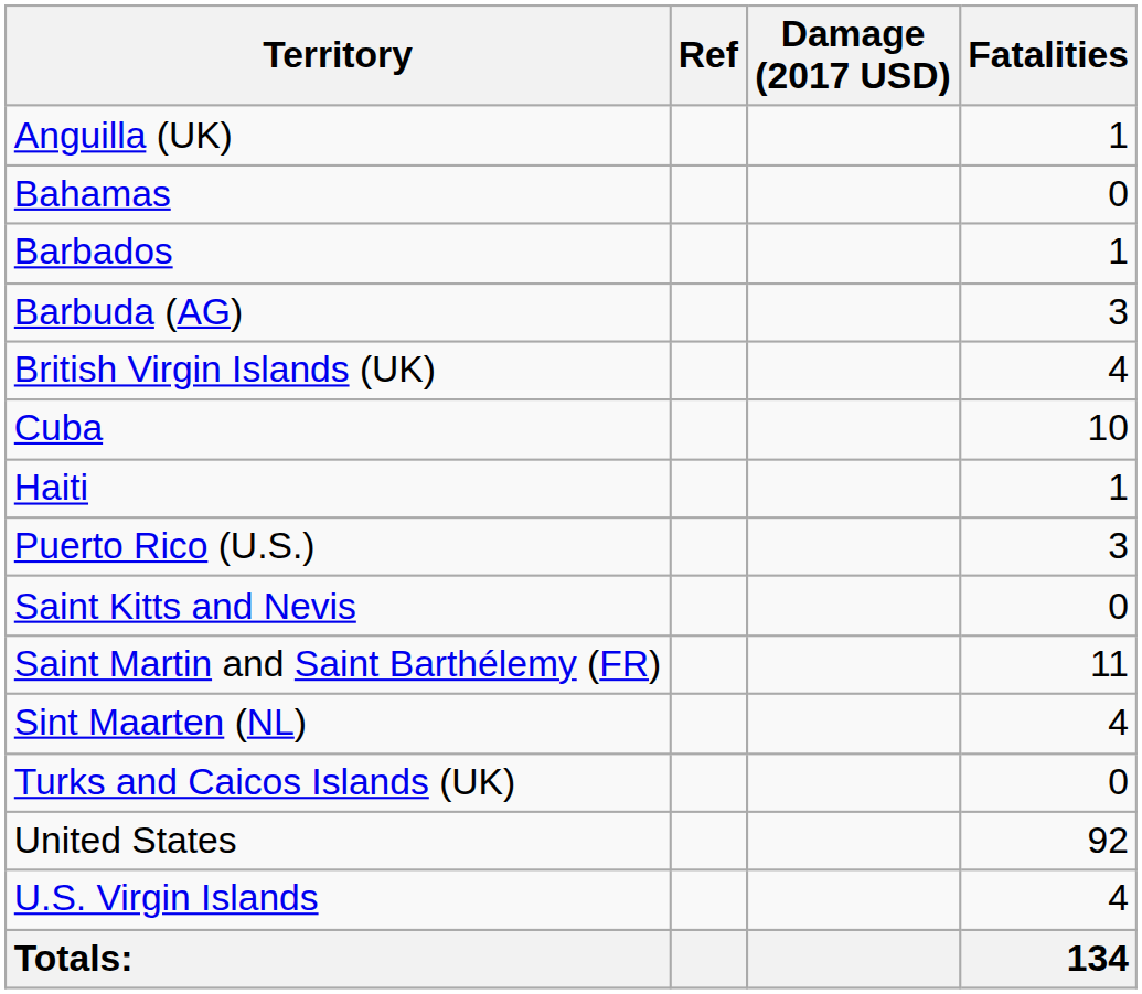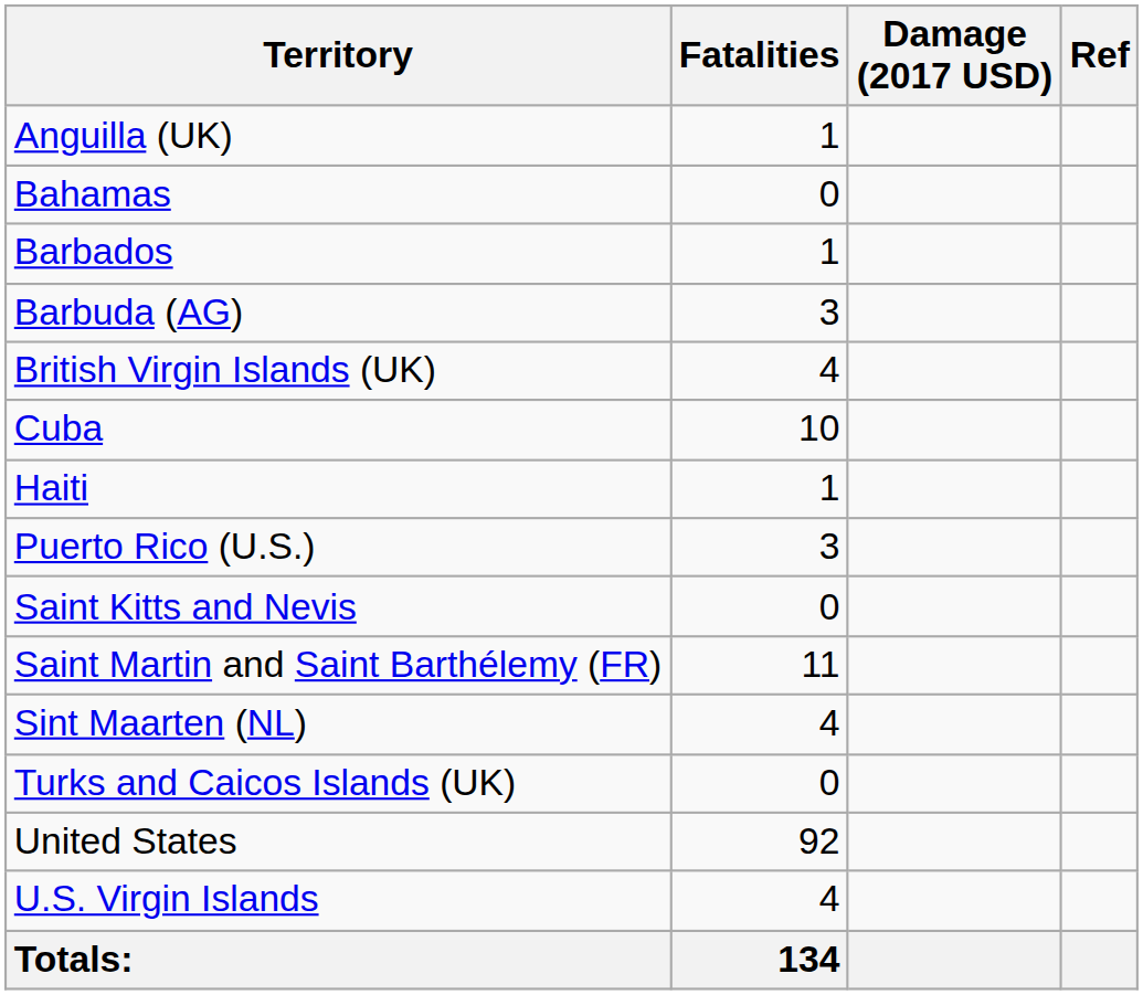columns swapped: Fatalities <-> Ref
